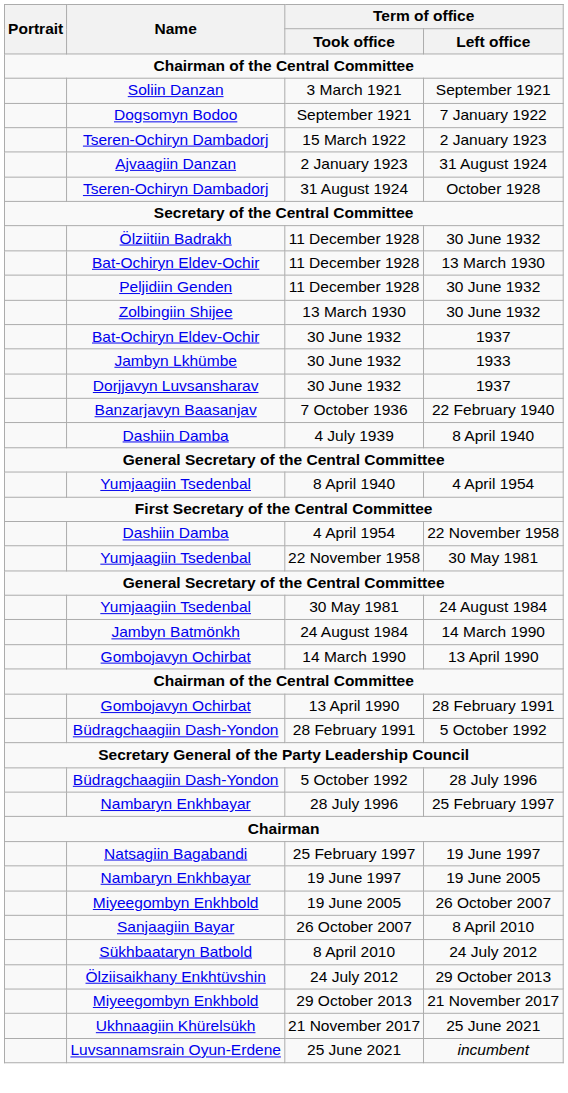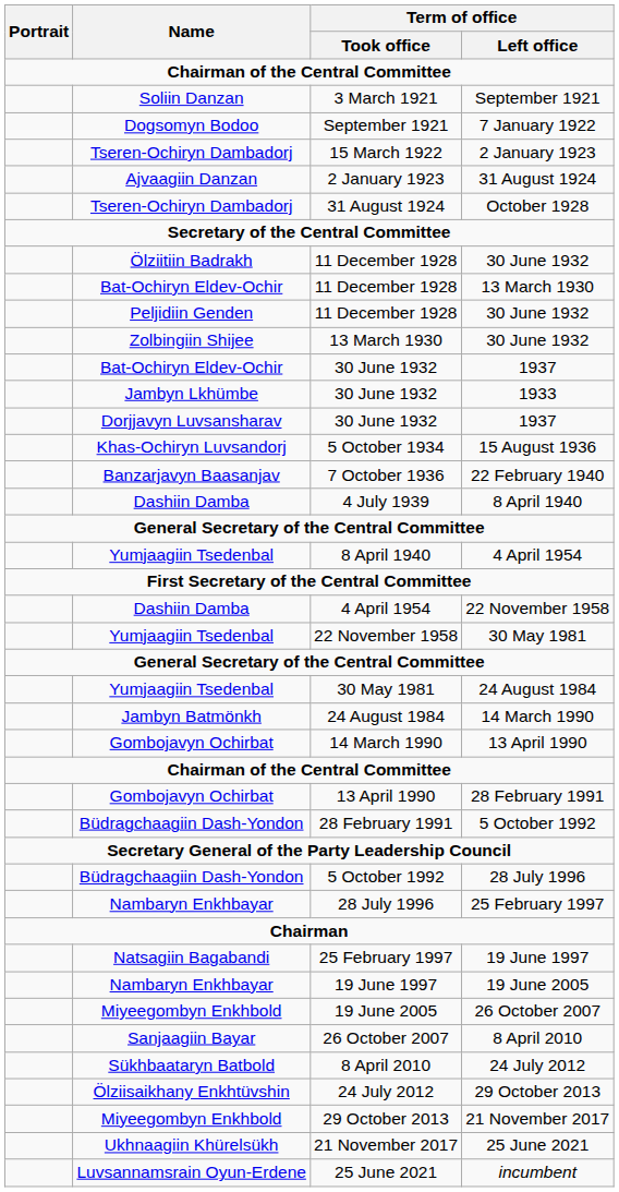+ row: Khas-Ochiryn Luvsandorj | 5 October 1934 | 15 August 1936
